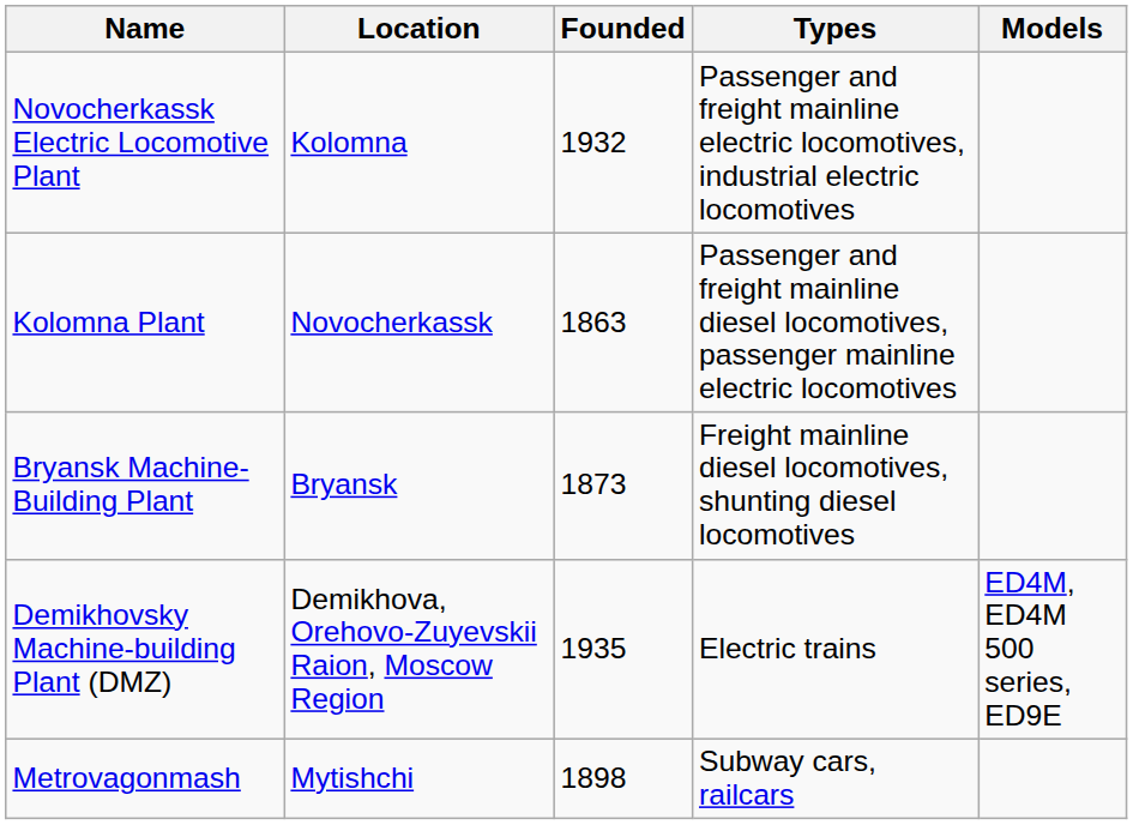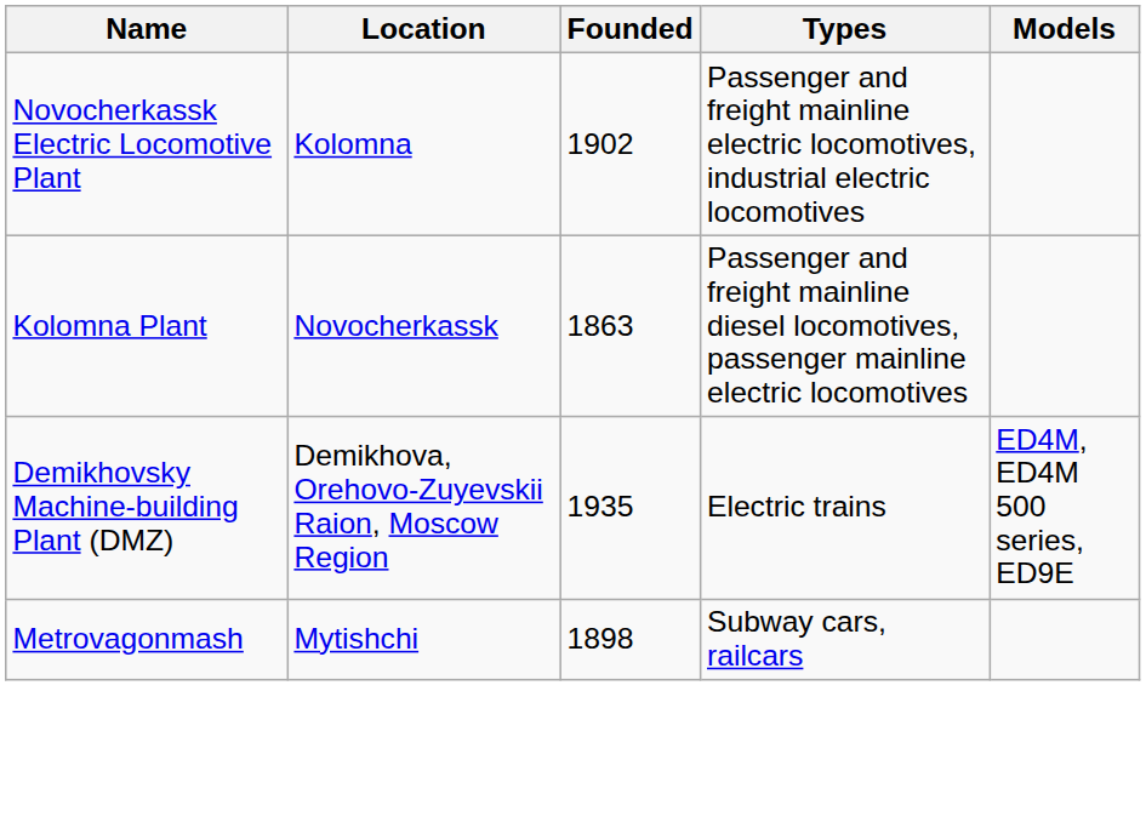Novocherkassk Electric Locomotive Plant | Founded: 1932 -> 1902
- row: Bryansk Machine-Building Plant | Bryansk | 1873 | Freight mainline diesel locomotives, shunting diesel locomotives
